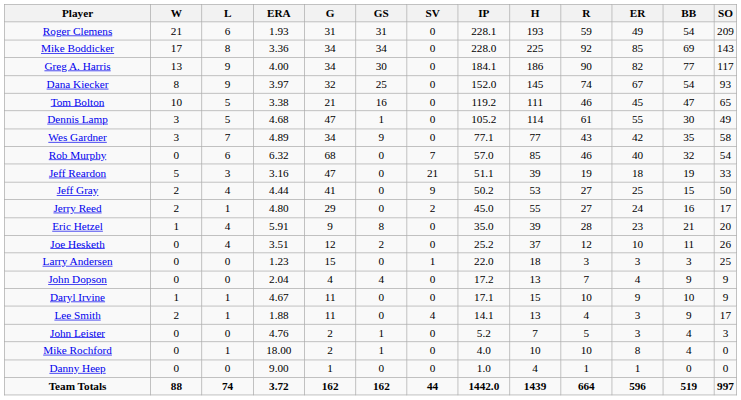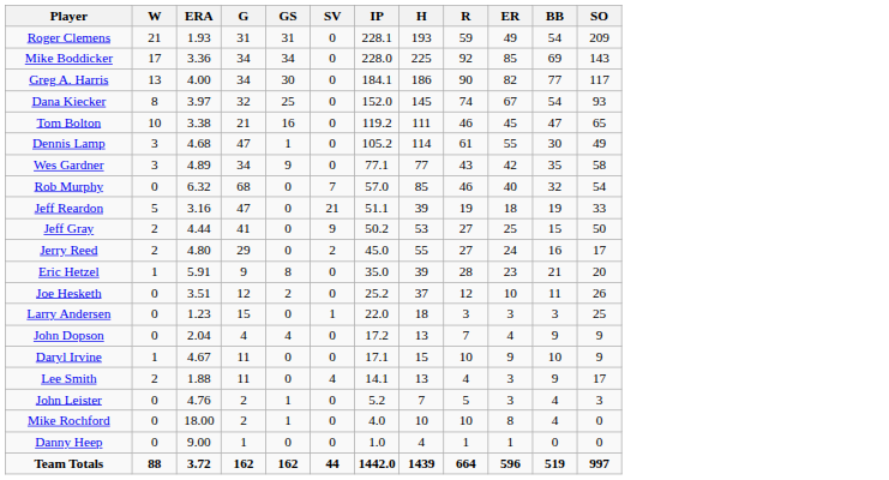- column: L | 6 | 8 | 9 | 9 | 5 | 5 | 7 | 6 | 3 | 4 | 1 | 4 | 4 | 0 | 0 | 1 | 1 | 0 | 1 | 0 | 74
